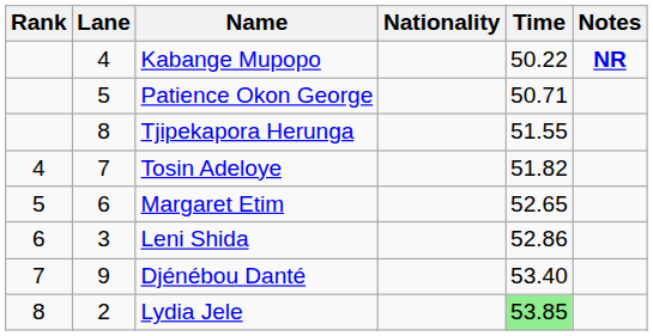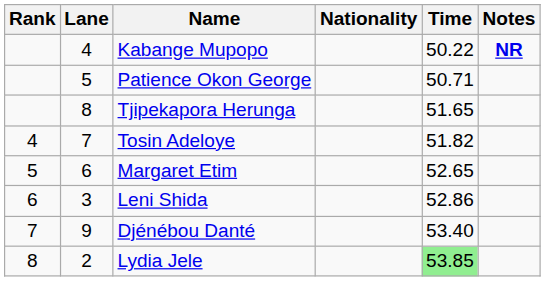Tjipekapora Herunga | Time: 51.55 -> 51.65
